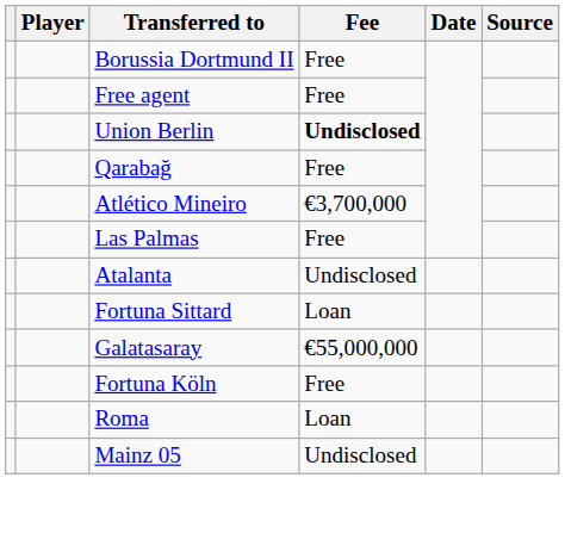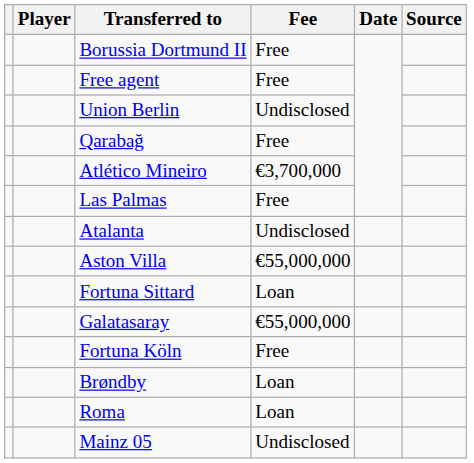Union Berlin | Fee: bold -> normal
+ row: Aston Villa | €55,000,000
+ row: Brøndby | Loan
